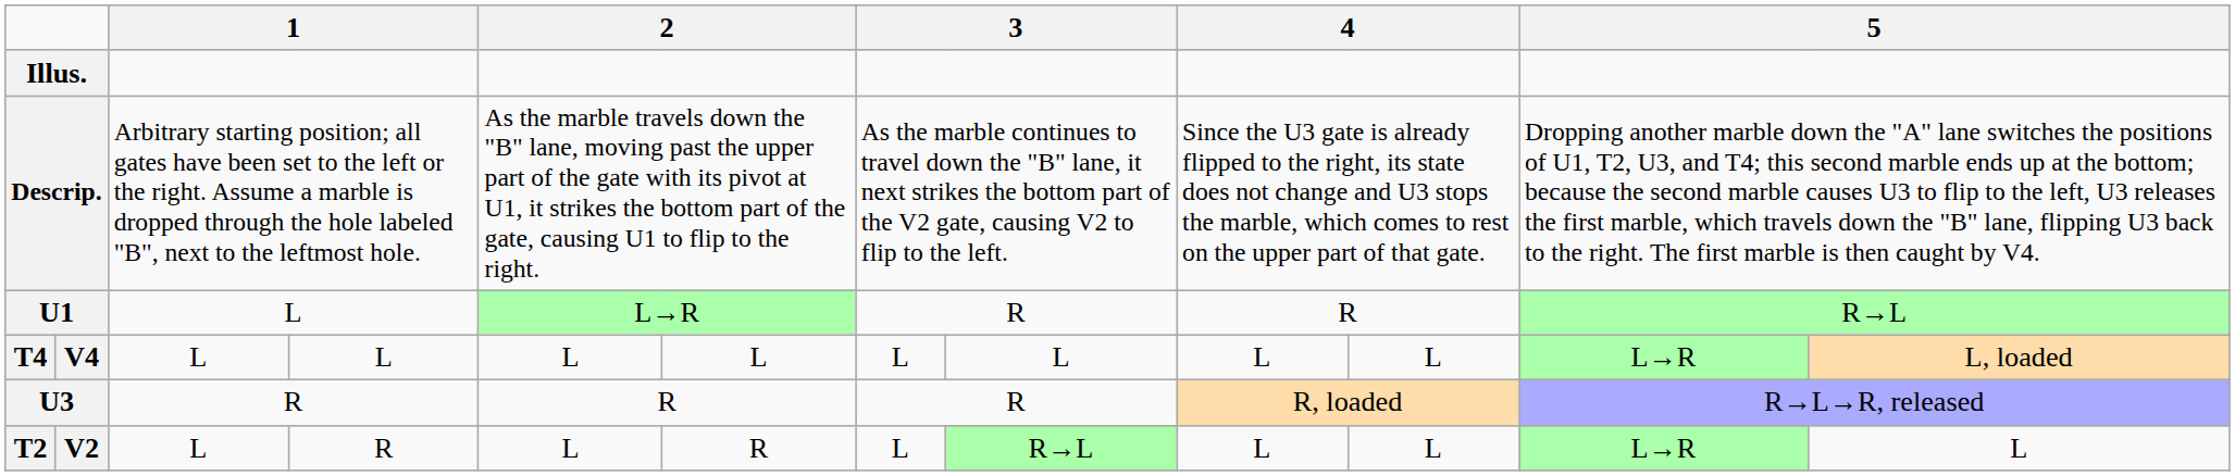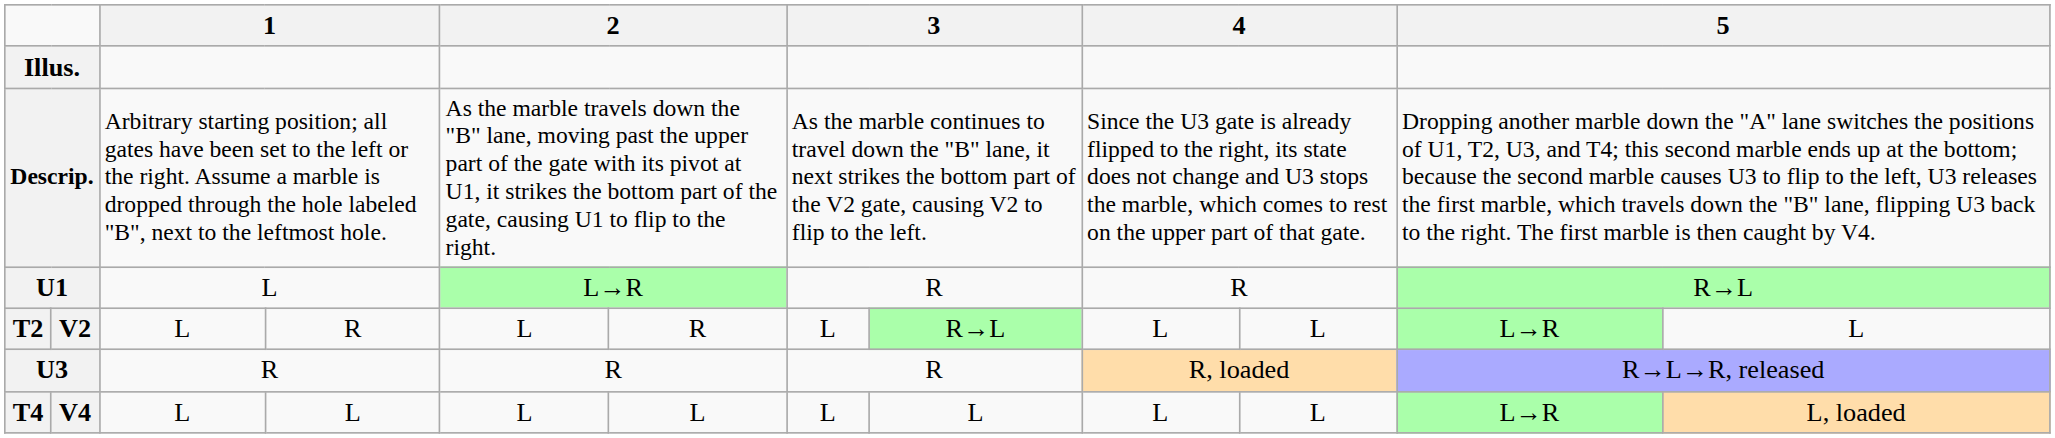rows swapped: T2 <-> T4
